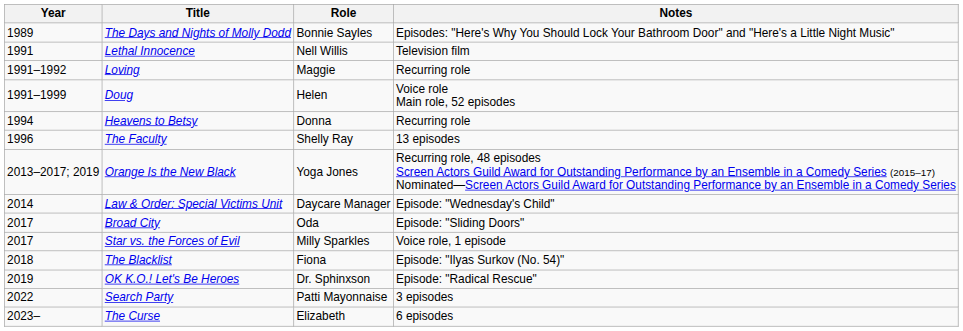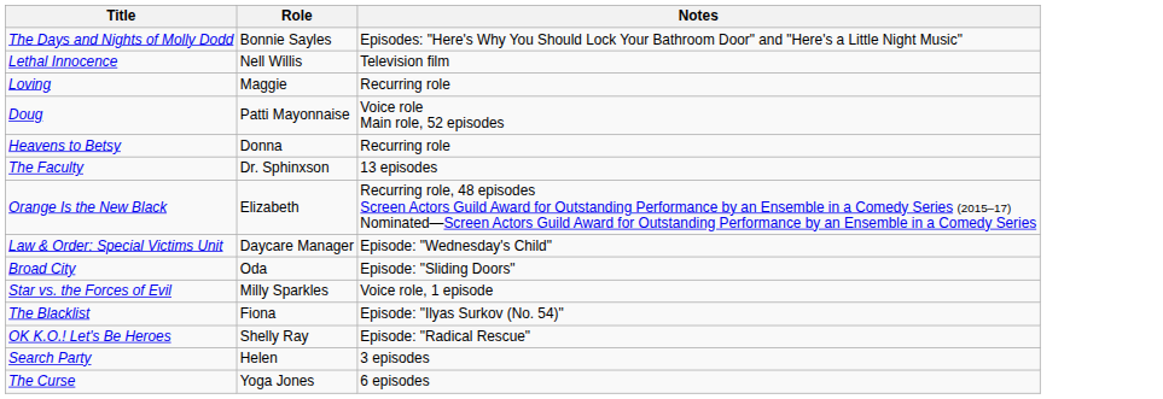- column: Year | 1989 | 1991 | 1991–1992 | 1991–1999 | 1994 | 1996 | 2013–2017; 2019 | 2014 | 2017 | 2017 | 2018 | 2019 | 2022 | 2023–
Doug | Role: Helen -> Patti Mayonnaise
The Faculty | Role: Shelly Ray -> Dr. Sphinxson
Orange Is the New Black | Role: Yoga Jones -> Elizabeth
OK K.O.! Let's Be Heroes | Role: Dr. Sphinxson -> Shelly Ray
Search Party | Role: Patti Mayonnaise -> Helen
The Curse | Role: Elizabeth -> Yoga Jones
